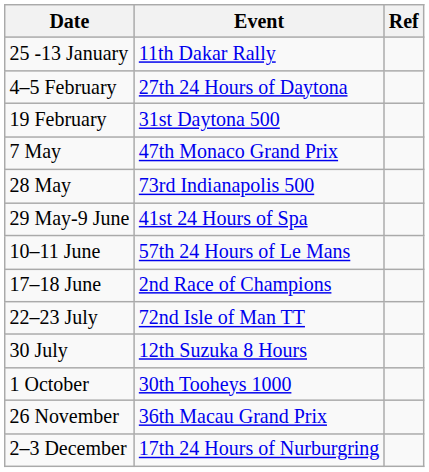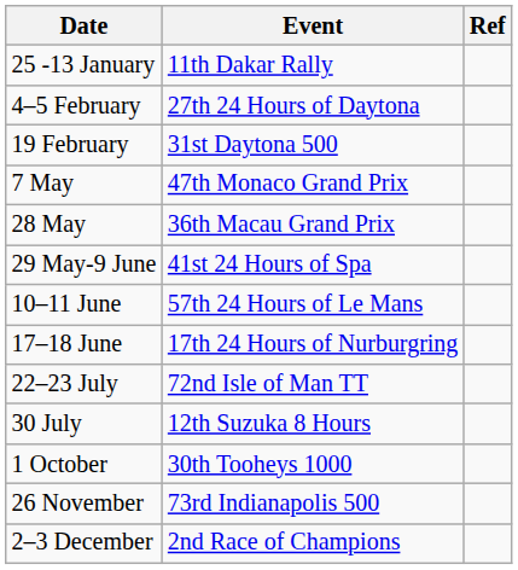28 May | Event: 73rd Indianapolis 500 -> 36th Macau Grand Prix
17–18 June | Event: 2nd Race of Champions -> 17th 24 Hours of Nurburgring
26 November | Event: 36th Macau Grand Prix -> 73rd Indianapolis 500
2–3 December | Event: 17th 24 Hours of Nurburgring -> 2nd Race of Champions
